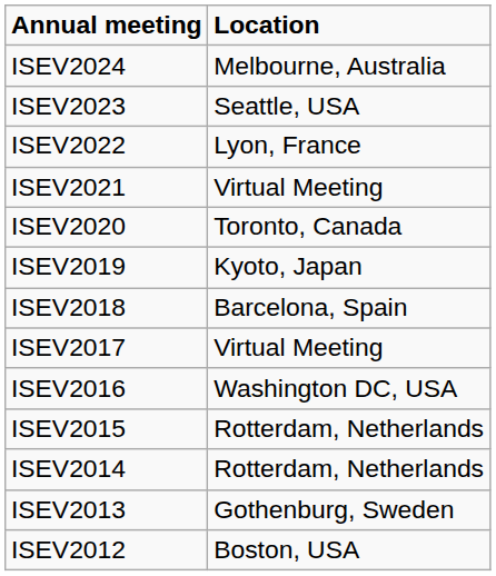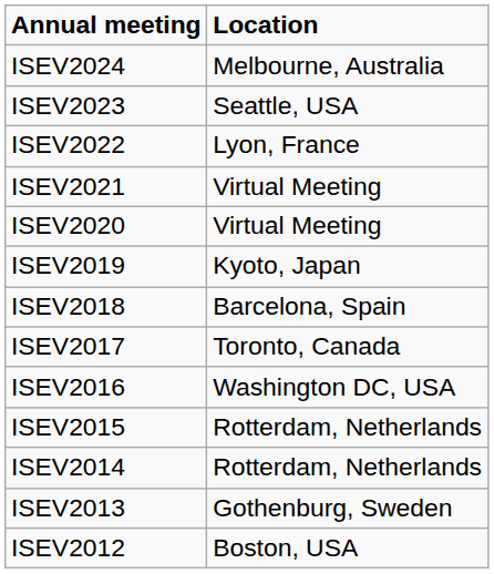ISEV2020 | Location: Toronto, Canada -> Virtual Meeting
ISEV2017 | Location: Virtual Meeting -> Toronto, Canada
